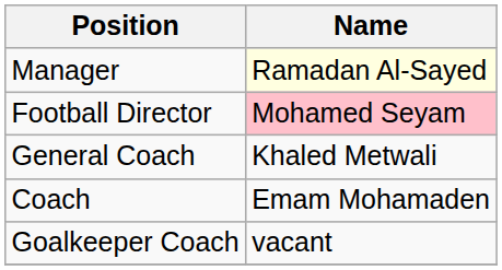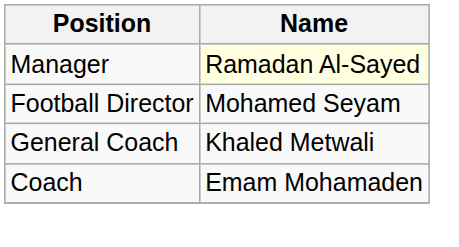Football Director | Name: pink background -> no background
- row: Goalkeeper Coach | vacant
